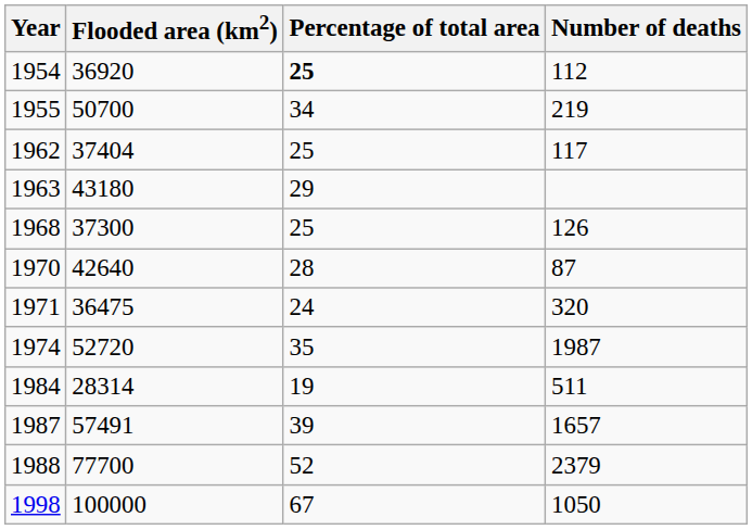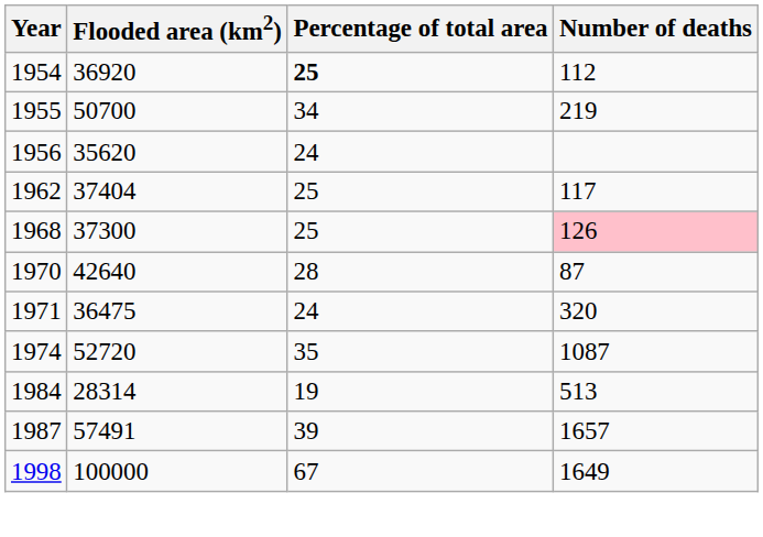+ row: 1956 | 35620 | 24
- row: 1963 | 43180 | 29
1968 | Number of deaths: no background -> pink background
1974 | Number of deaths: 1987 -> 1087
1984 | Number of deaths: 511 -> 513
- row: 1988 | 77700 | 52 | 2379
1998 | Number of deaths: 1050 -> 1649
